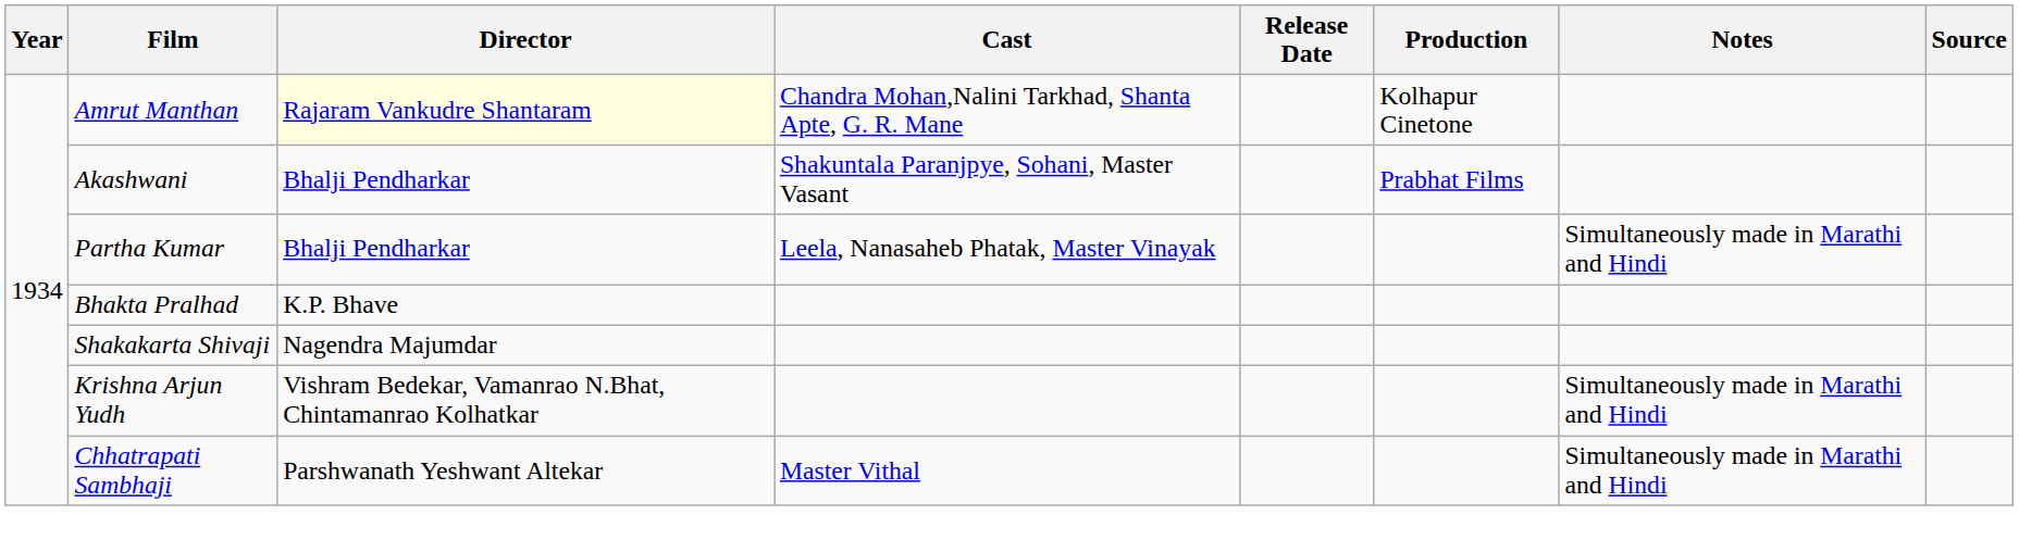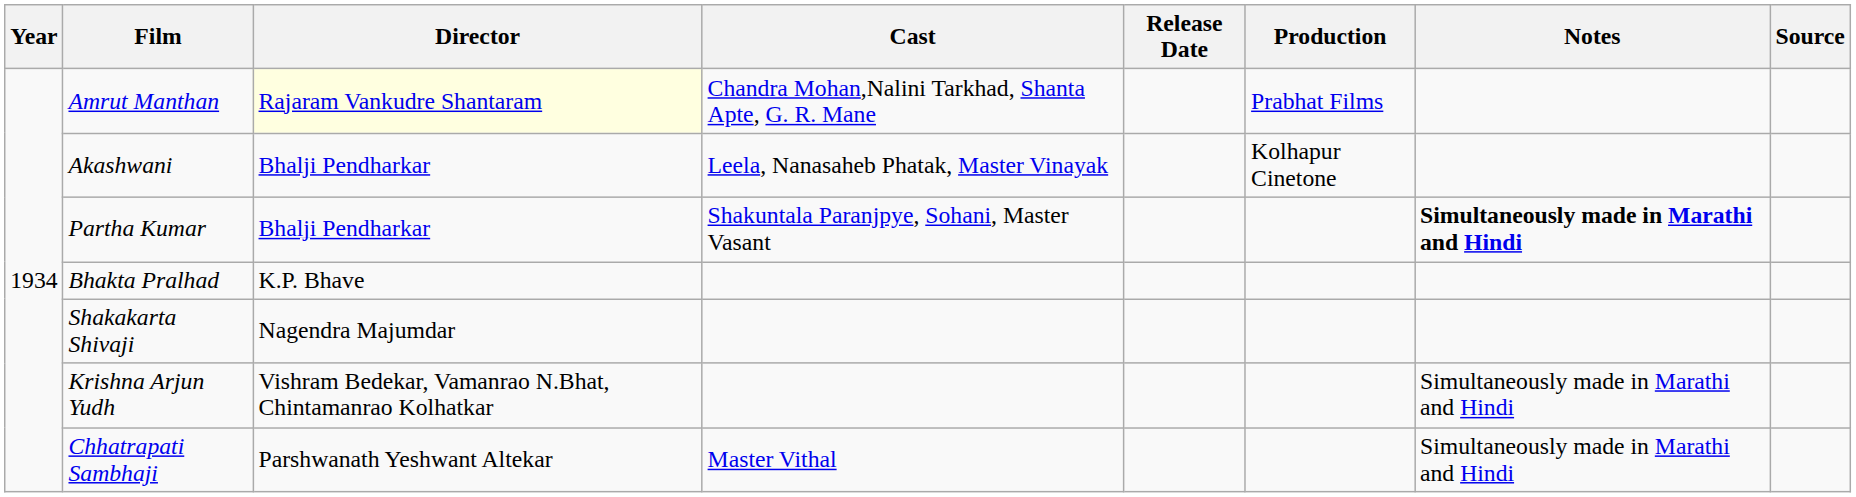Amrut Manthan | Production: Kolhapur Cinetone -> Prabhat Films
Akashwani | Cast: Shakuntala Paranjpye, Sohani, Master Vasant -> Leela, Nanasaheb Phatak, Master Vinayak
Akashwani | Production: Prabhat Films -> Kolhapur Cinetone
Partha Kumar | Cast: Leela, Nanasaheb Phatak, Master Vinayak -> Shakuntala Paranjpye, Sohani, Master Vasant
Partha Kumar | Notes: normal -> bold
